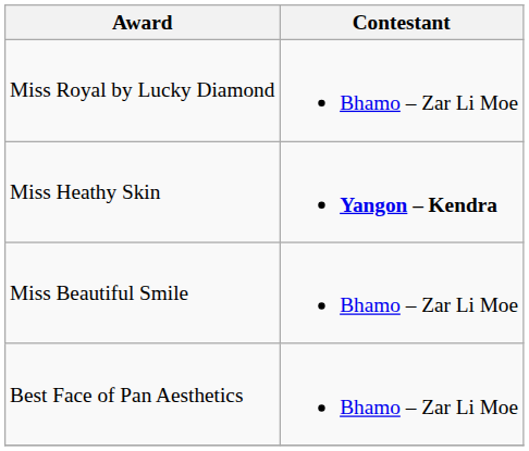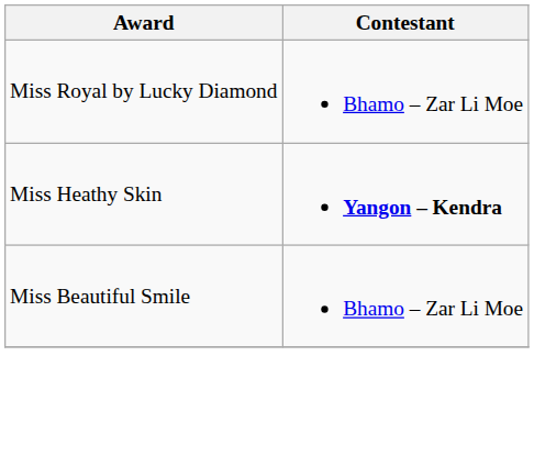- row: Best Face of Pan Aesthetics | Bhamo – Zar Li Moe
